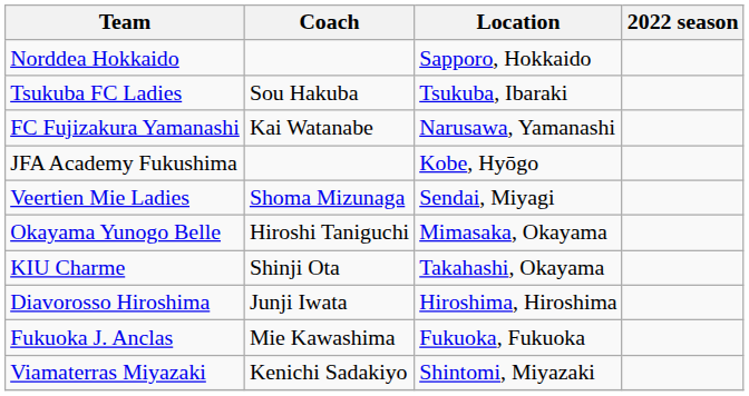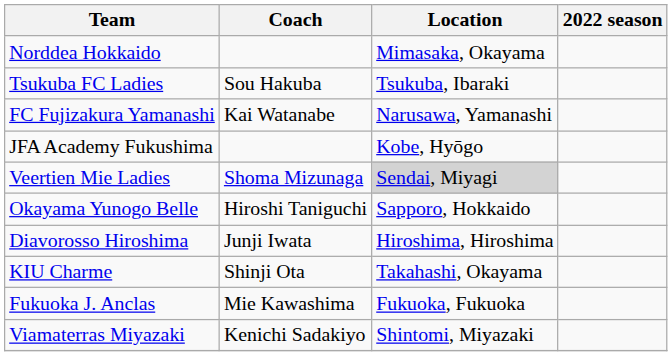Norddea Hokkaido | Location: Sapporo, Hokkaido -> Mimasaka, Okayama
Veertien Mie Ladies | Location: no background -> lightgrey background
Okayama Yunogo Belle | Location: Mimasaka, Okayama -> Sapporo, Hokkaido
rows swapped: KIU Charme <-> Diavorosso Hiroshima
